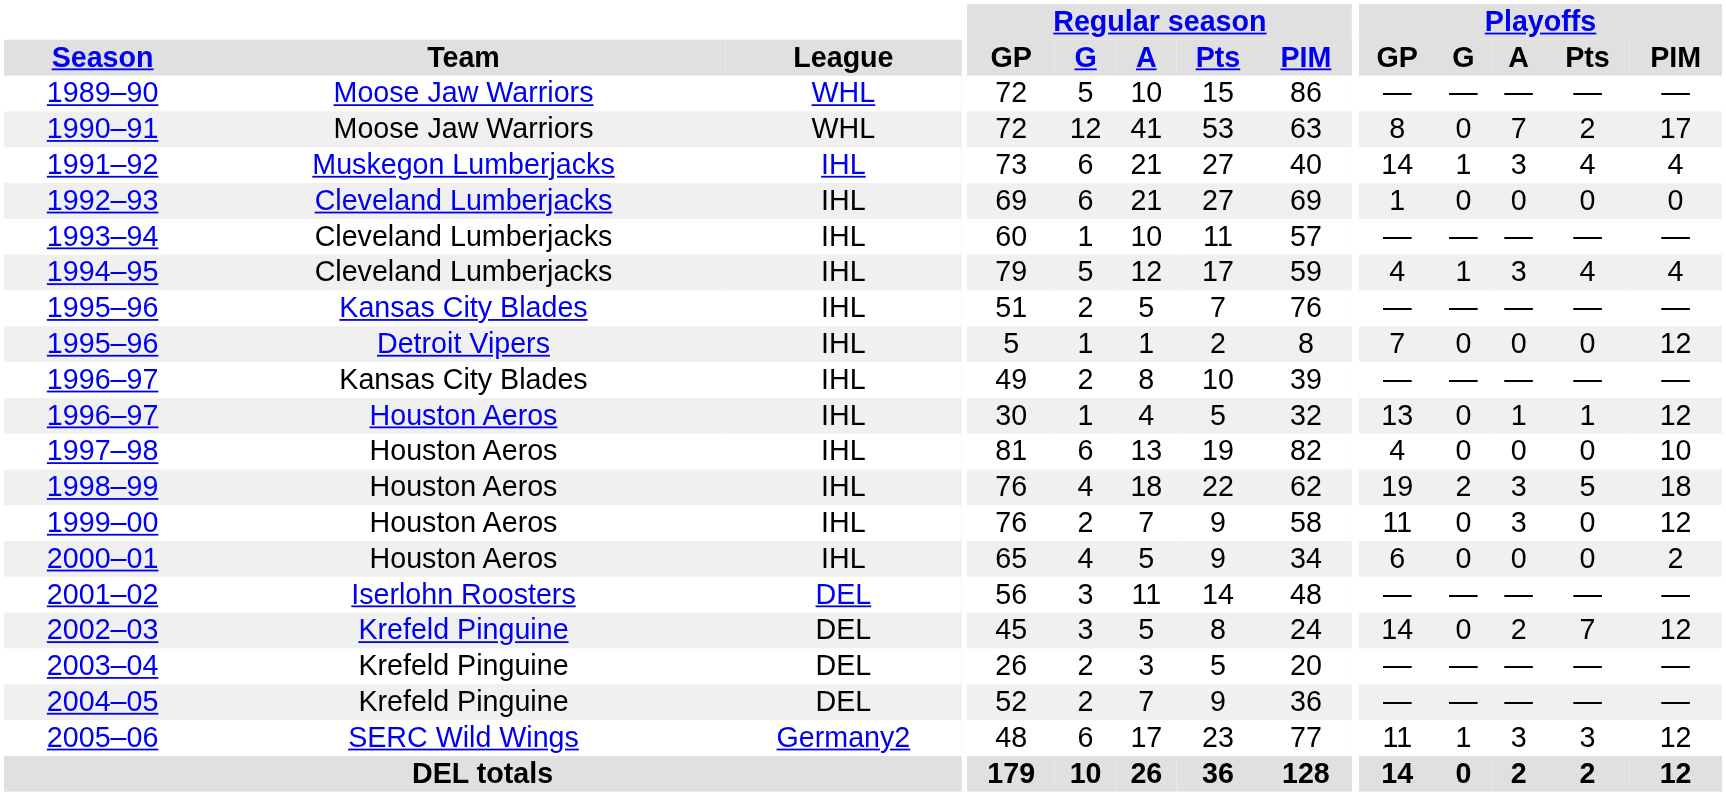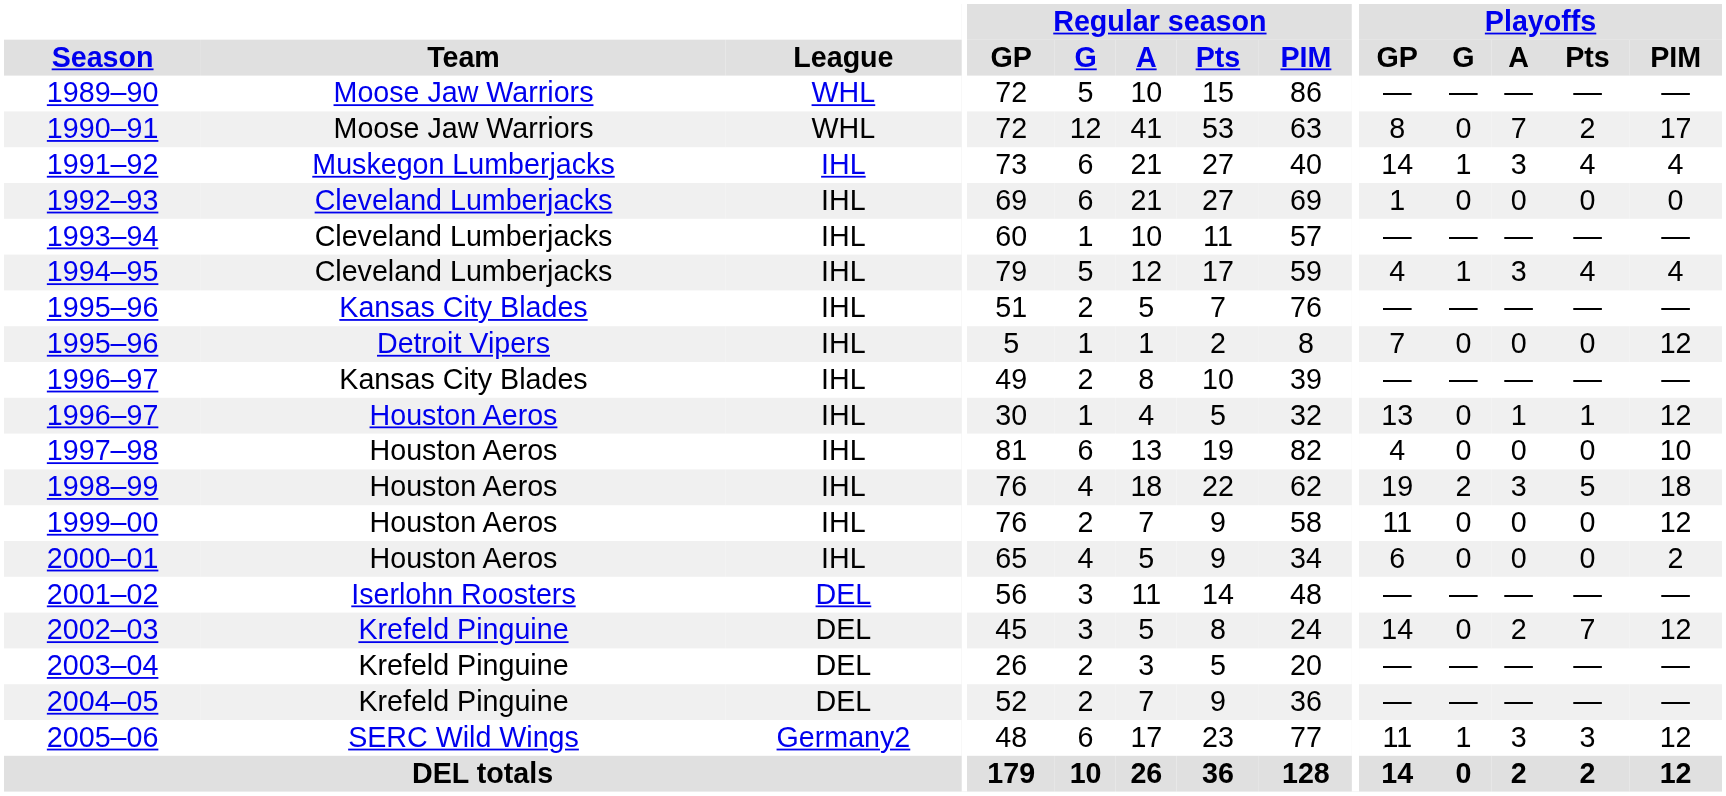1999–00 | Playoffs / A: 3 -> 0
